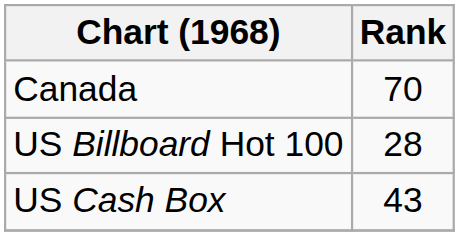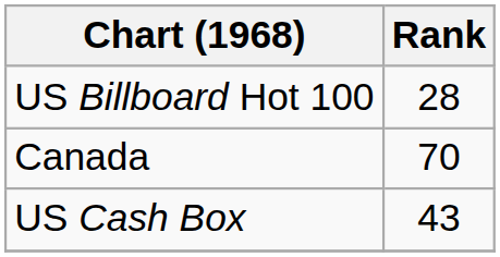rows swapped: Canada <-> US Billboard Hot 100
